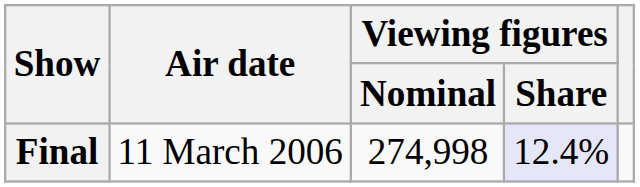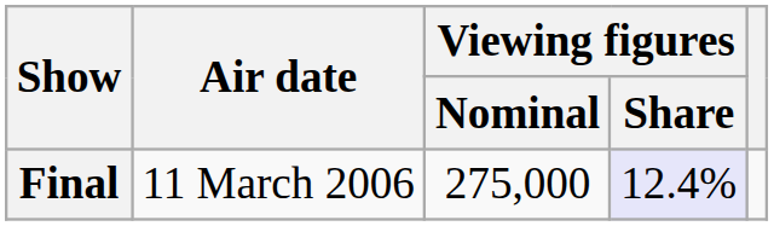Final | Viewing figures / Nominal: 274,998 -> 275,000
